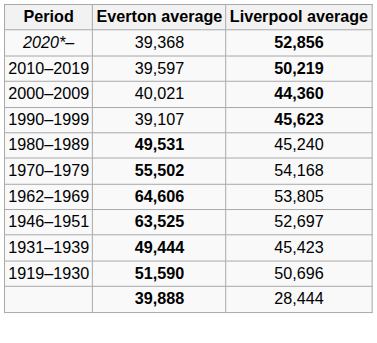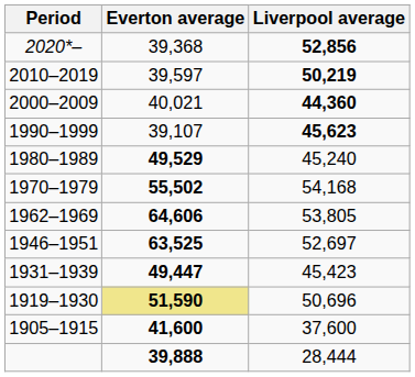1980–1989 | Everton average: 49,531 -> 49,529
1931–1939 | Everton average: 49,444 -> 49,447
1919–1930 | Everton average: no background -> khaki background
+ row: 1905–1915 | 41,600 | 37,600
